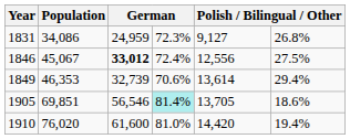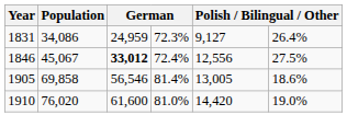1831 | column 6: 26.8% -> 26.4%
- row: 1849 | 46,353 | 32,739 | 70.6% | 13,614 | 29.4%
1905 | Population: 69,851 -> 69,858
1905 | column 4: paleturquoise background -> no background
1905 | column 5: 13,705 -> 13,005
1910 | column 6: 19.4% -> 19.0%
